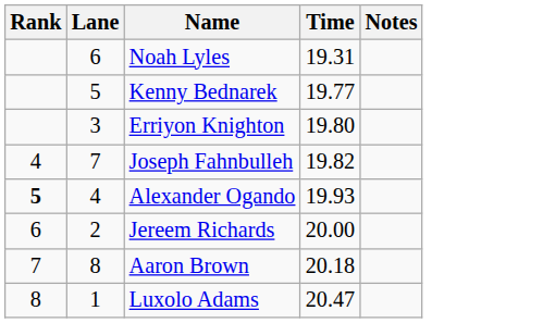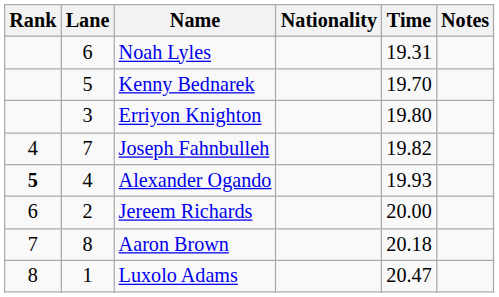+ column: Nationality
Kenny Bednarek | Time: 19.77 -> 19.70
